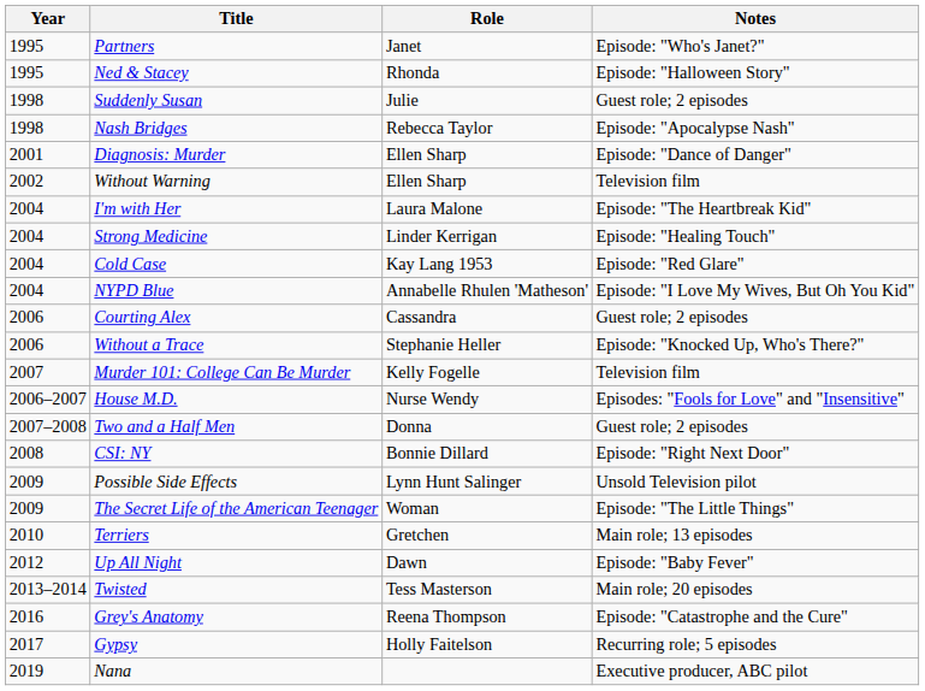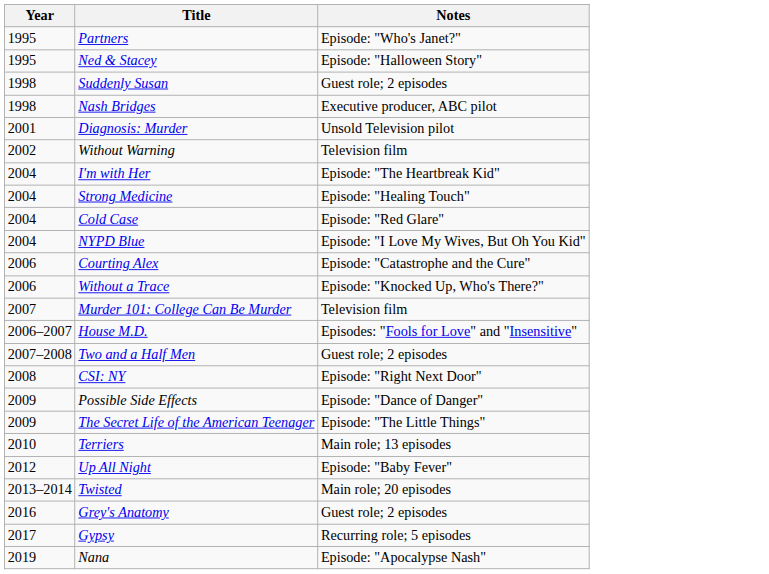- column: Role | Janet | Rhonda | Julie | Rebecca Taylor | Ellen Sharp | Ellen Sharp | Laura Malone | Linder Kerrigan | Kay Lang 1953 | Annabelle Rhulen 'Matheson' | Cassandra | Stephanie Heller | Kelly Fogelle | Nurse Wendy | Donna | Bonnie Dillard | Lynn Hunt Salinger | Woman | Gretchen | Dawn | Tess Masterson | Reena Thompson | Holly Faitelson
Nash Bridges | Notes: Episode: "Apocalypse Nash" -> Executive producer, ABC pilot
Diagnosis: Murder | Notes: Episode: "Dance of Danger" -> Unsold Television pilot
Courting Alex | Notes: Guest role; 2 episodes -> Episode: "Catastrophe and the Cure"
Possible Side Effects | Notes: Unsold Television pilot -> Episode: "Dance of Danger"
Grey's Anatomy | Notes: Episode: "Catastrophe and the Cure" -> Guest role; 2 episodes
Nana | Notes: Executive producer, ABC pilot -> Episode: "Apocalypse Nash"
